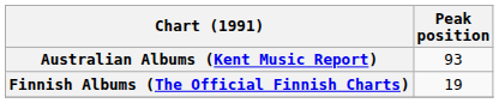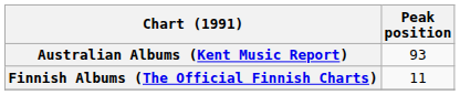Finnish Albums (The Official Finnish Charts) | Peak position: 19 -> 11
